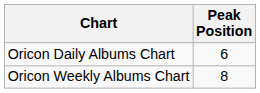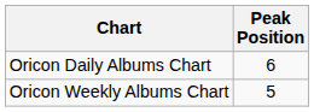Oricon Weekly Albums Chart | Peak Position: 8 -> 5
